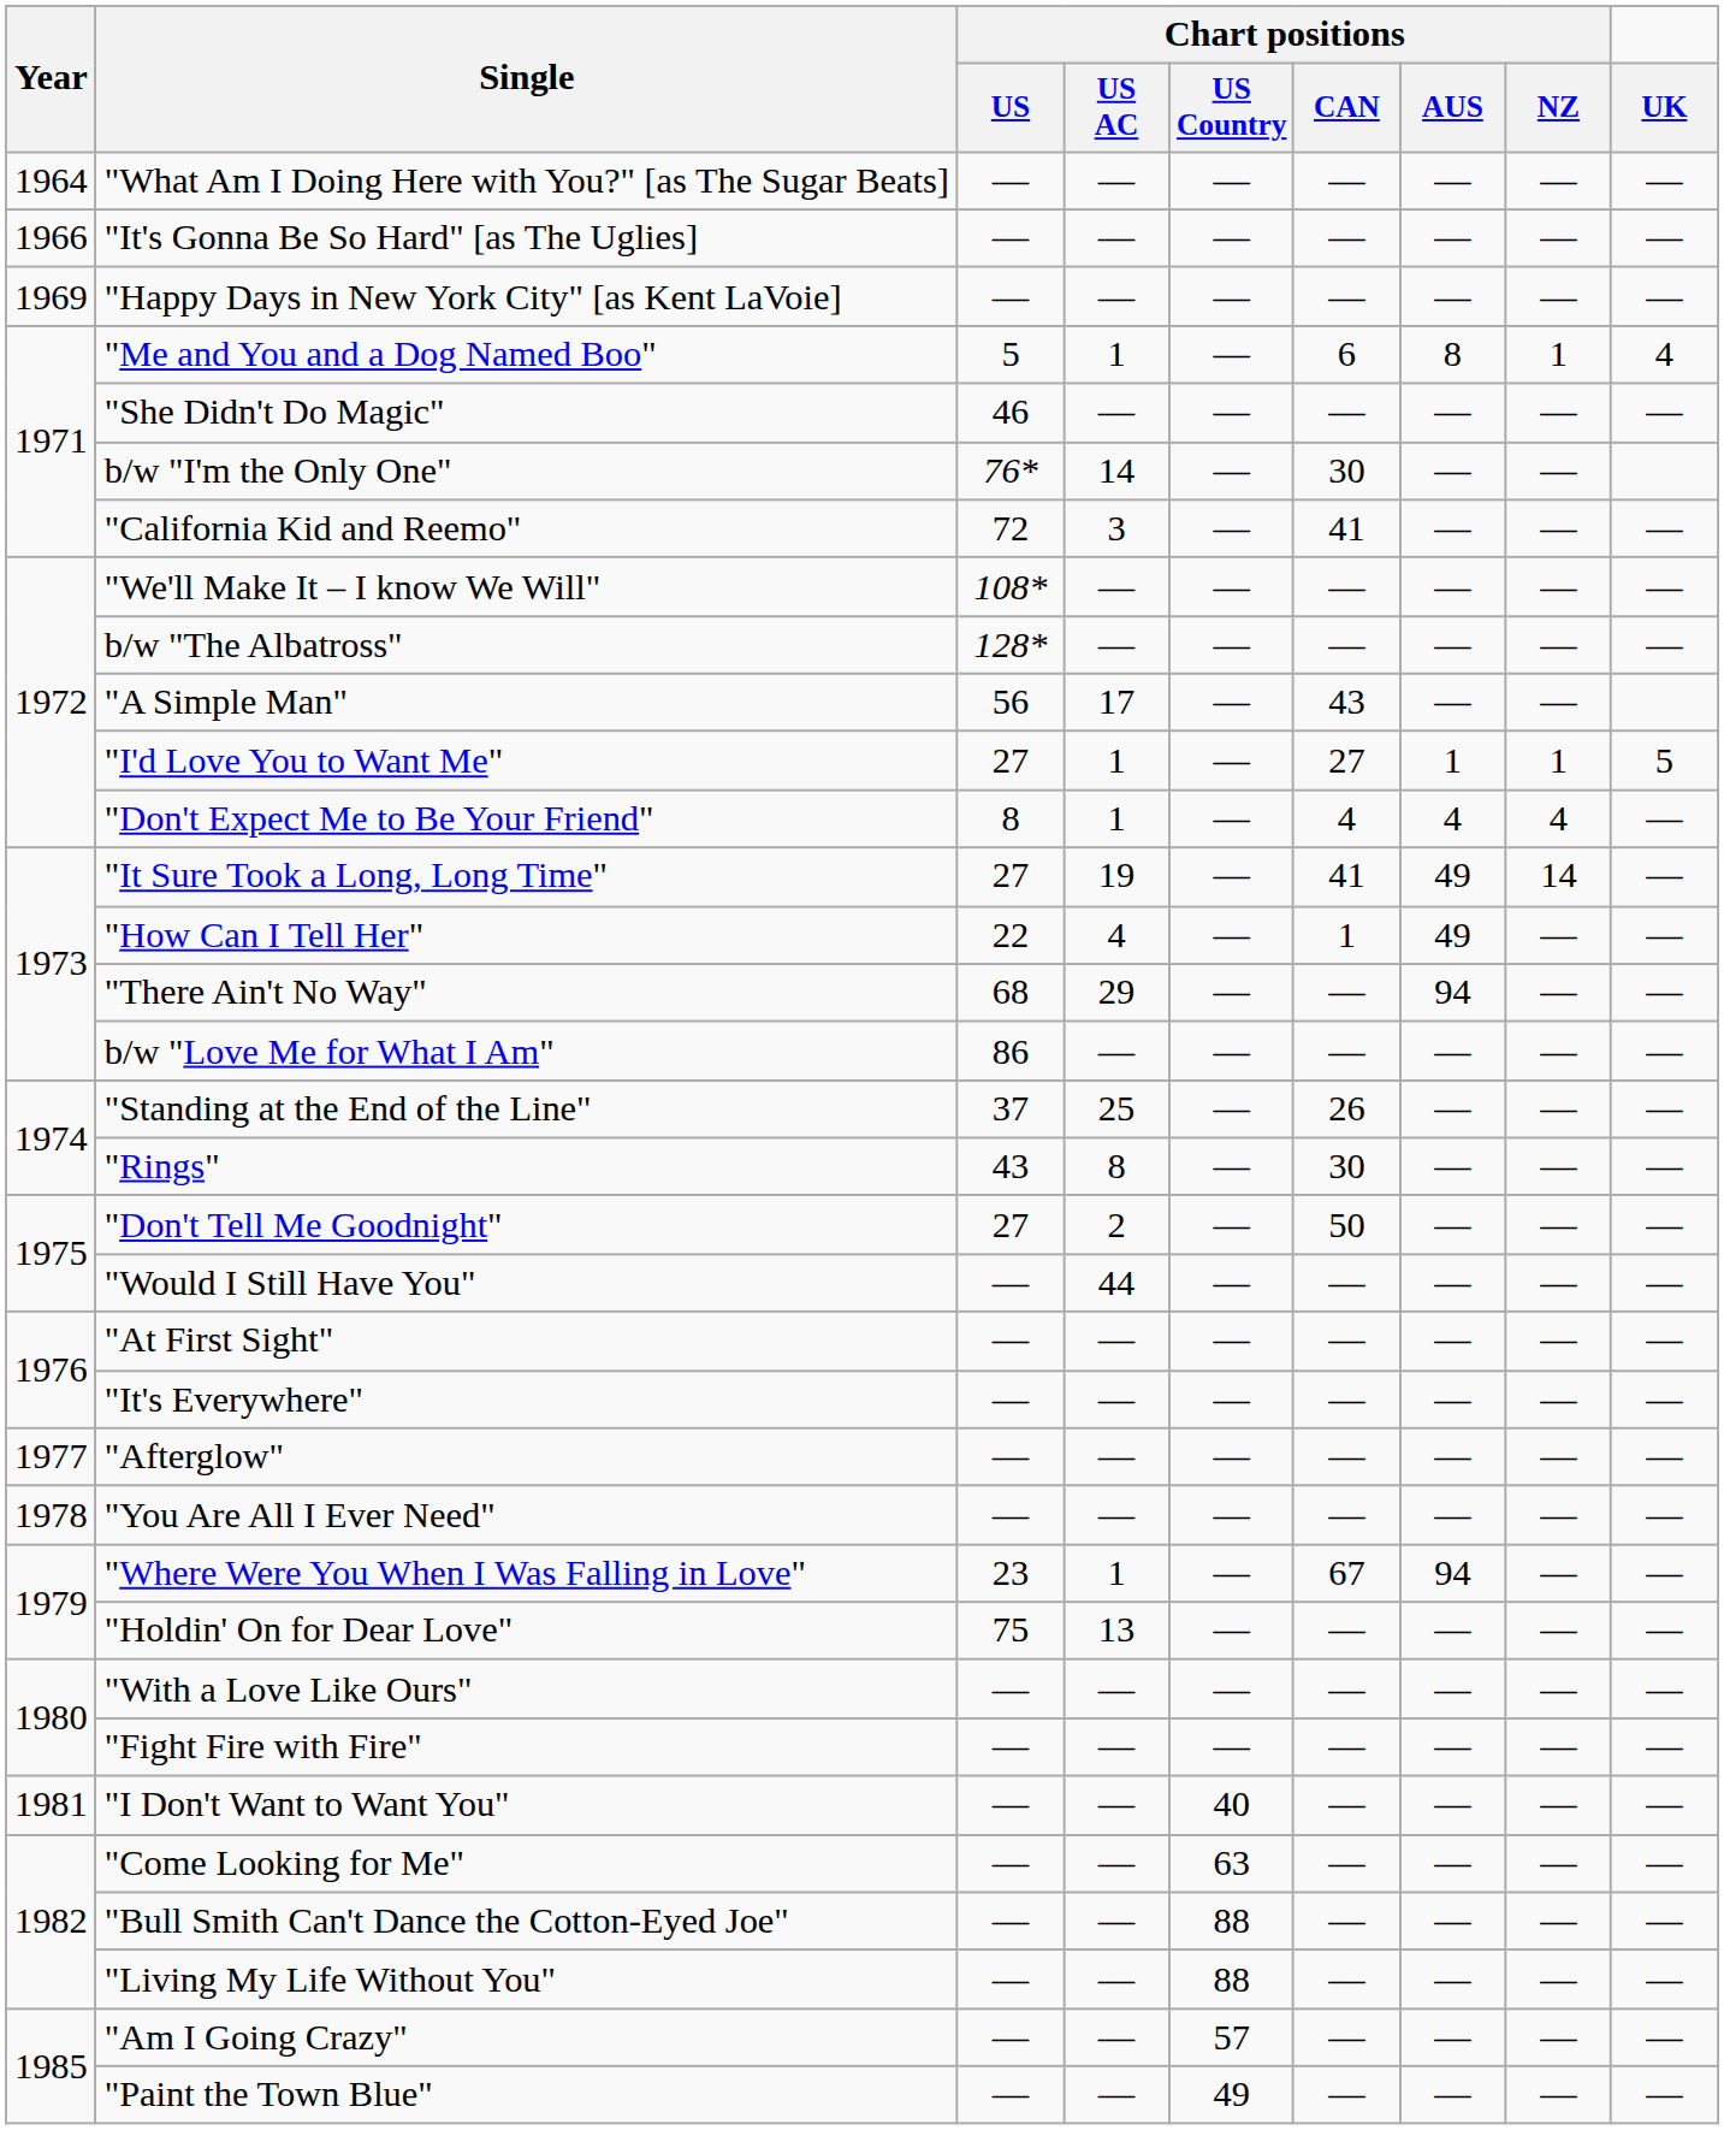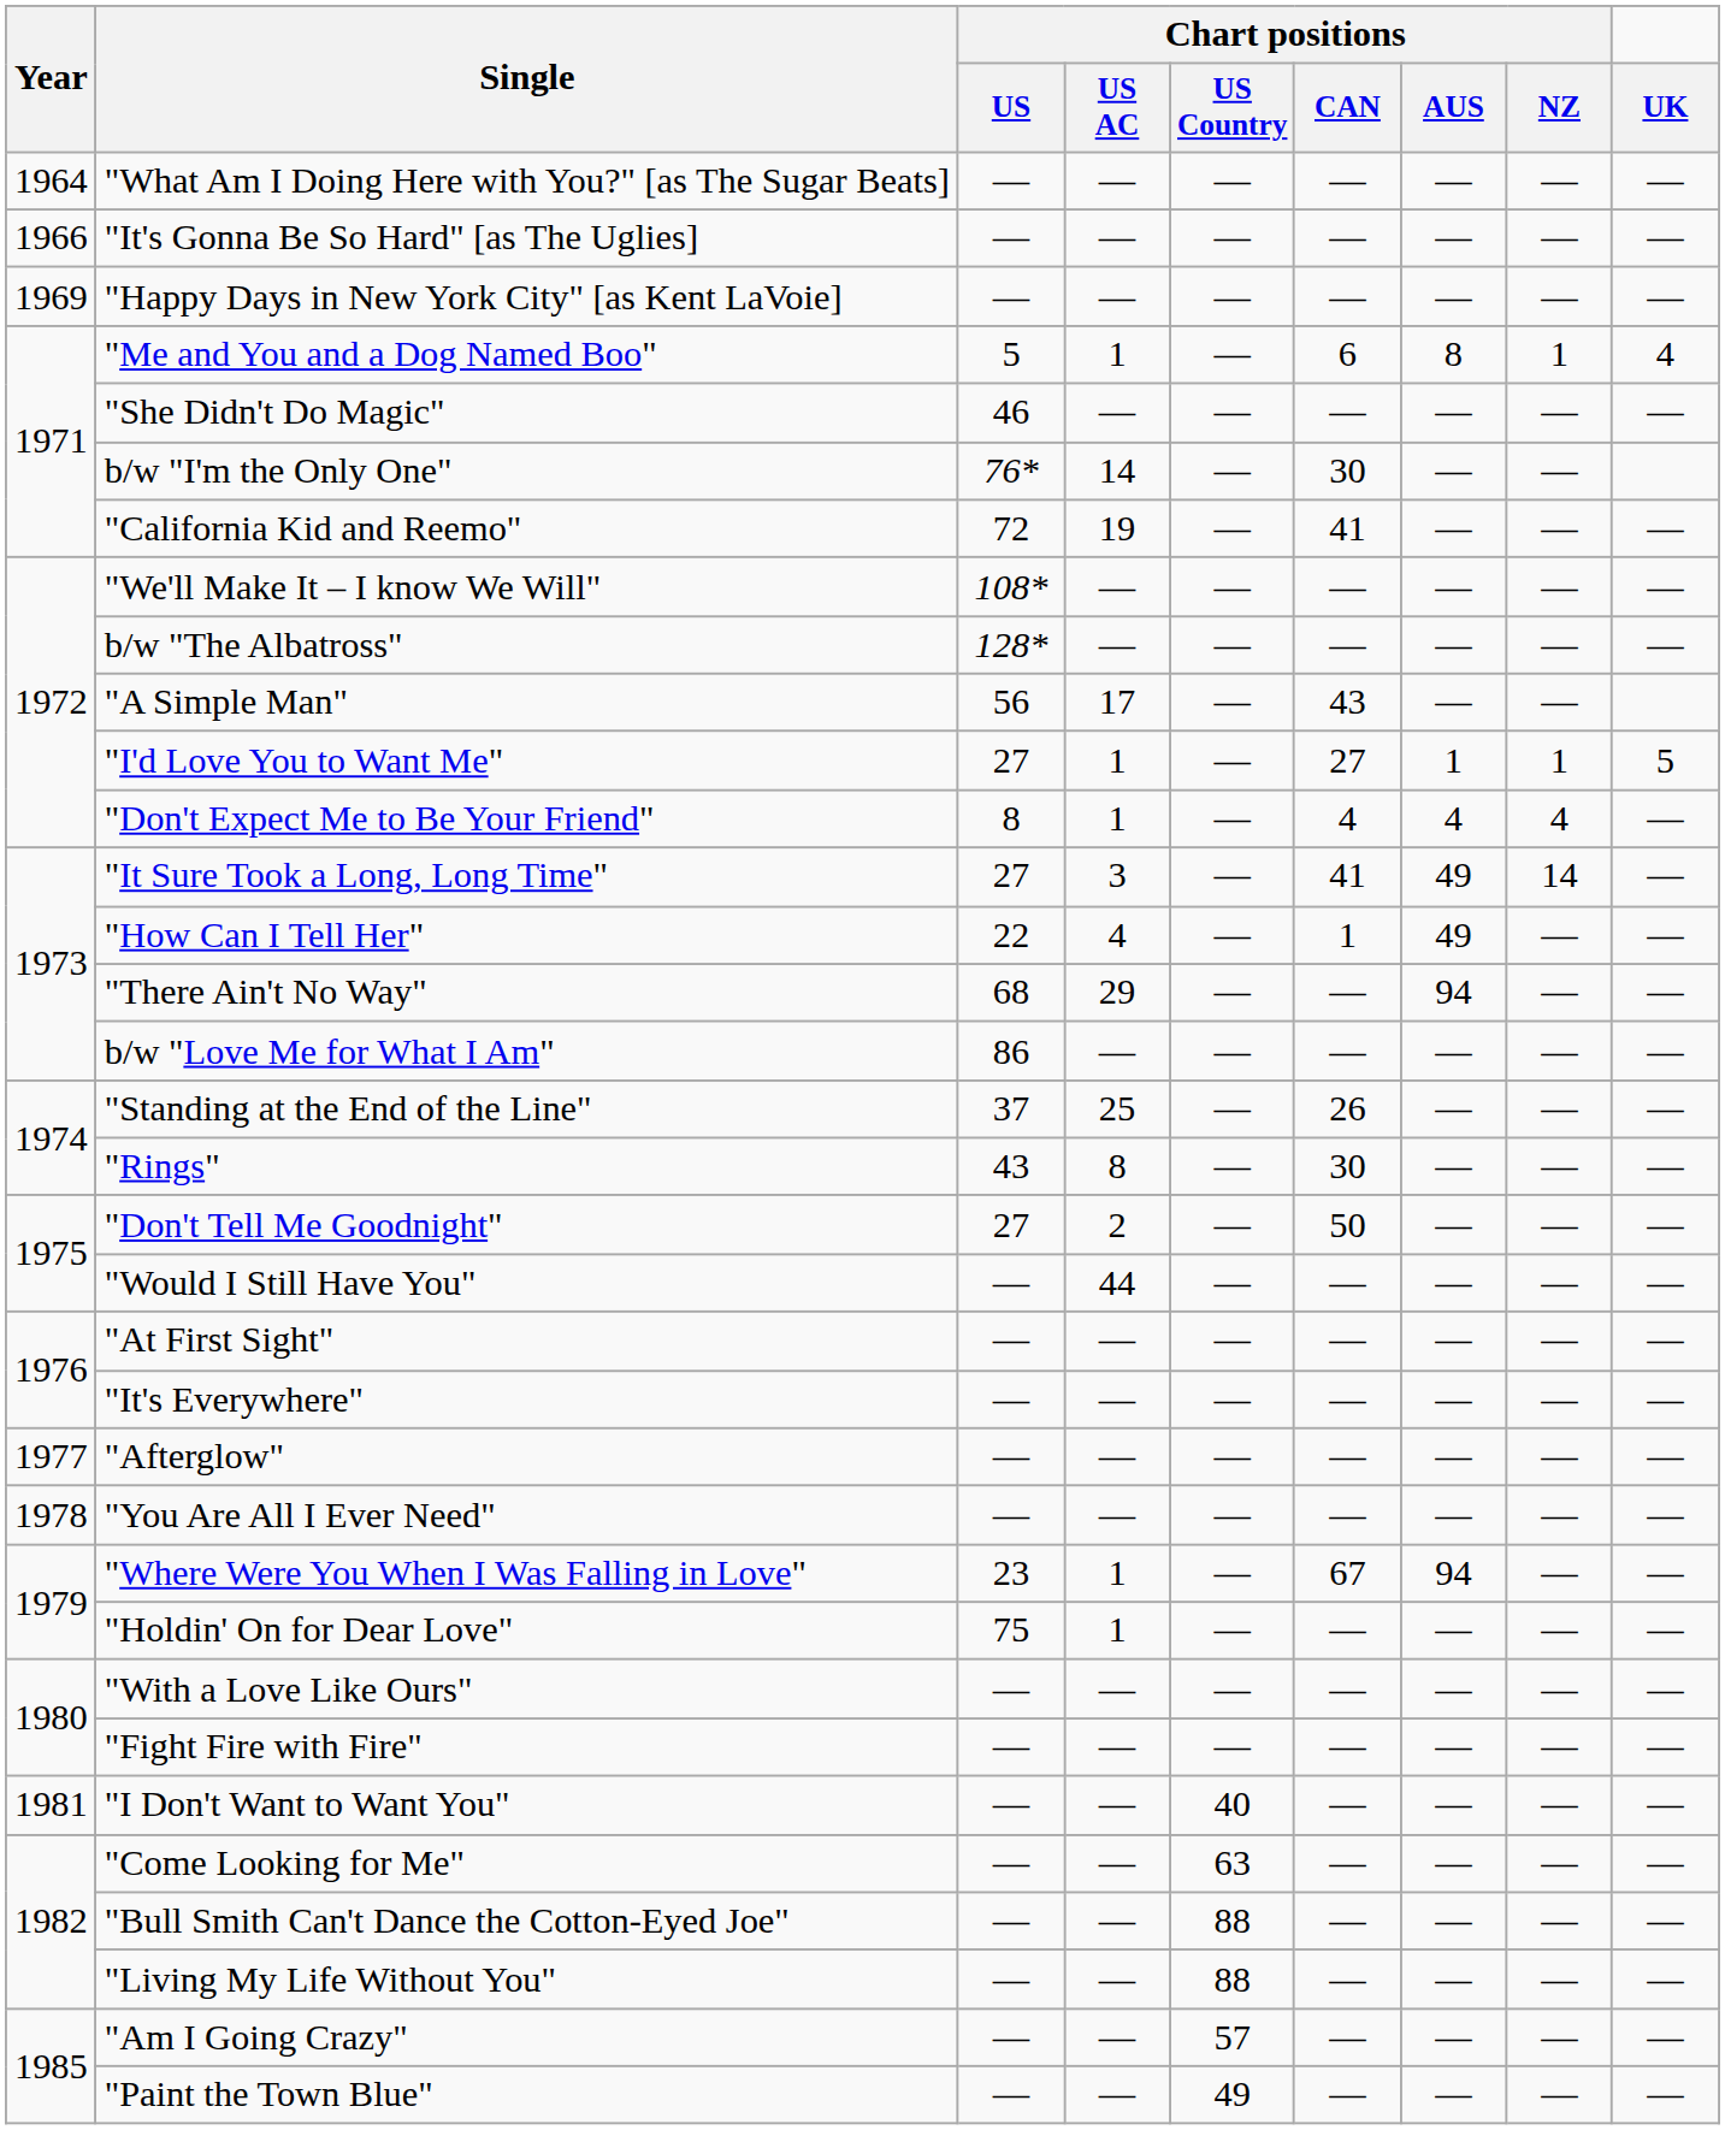"California Kid and Reemo" | Chart positions / US AC: 3 -> 19
"It Sure Took a Long, Long Time" | Chart positions / US AC: 19 -> 3
"Holdin' On for Dear Love" | Chart positions / US AC: 13 -> 1
